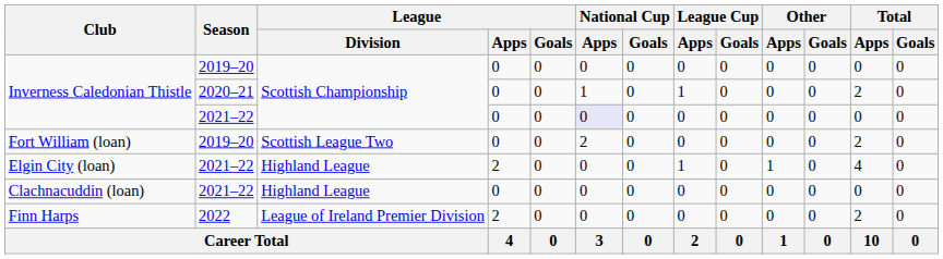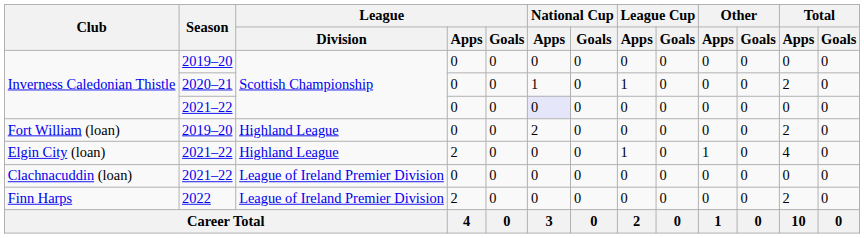Fort William (loan) | League / Division: Scottish League Two -> Highland League
Clachnacuddin (loan) | League / Division: Highland League -> League of Ireland Premier Division
